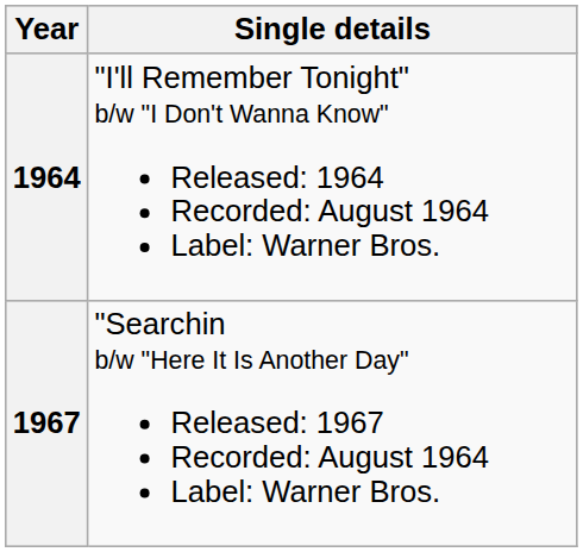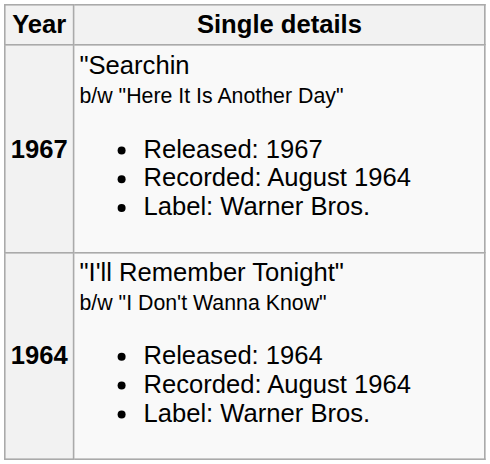rows swapped: 1964 <-> 1967
